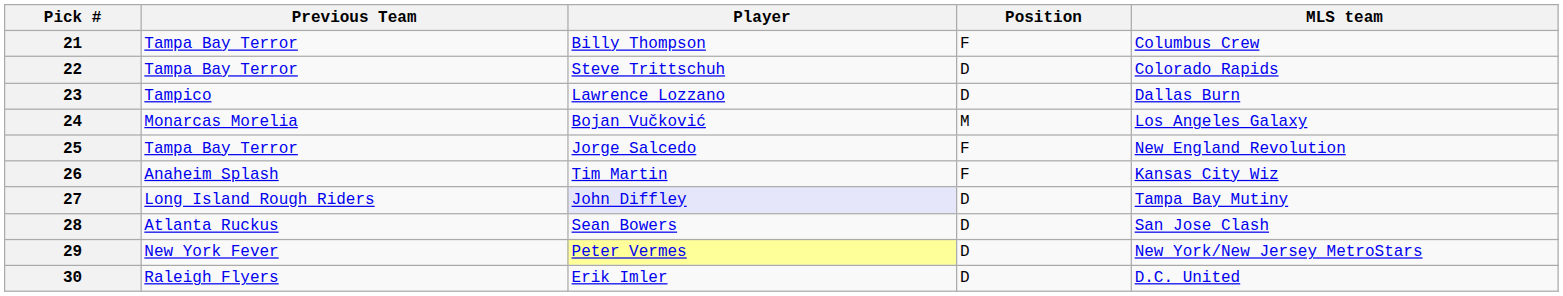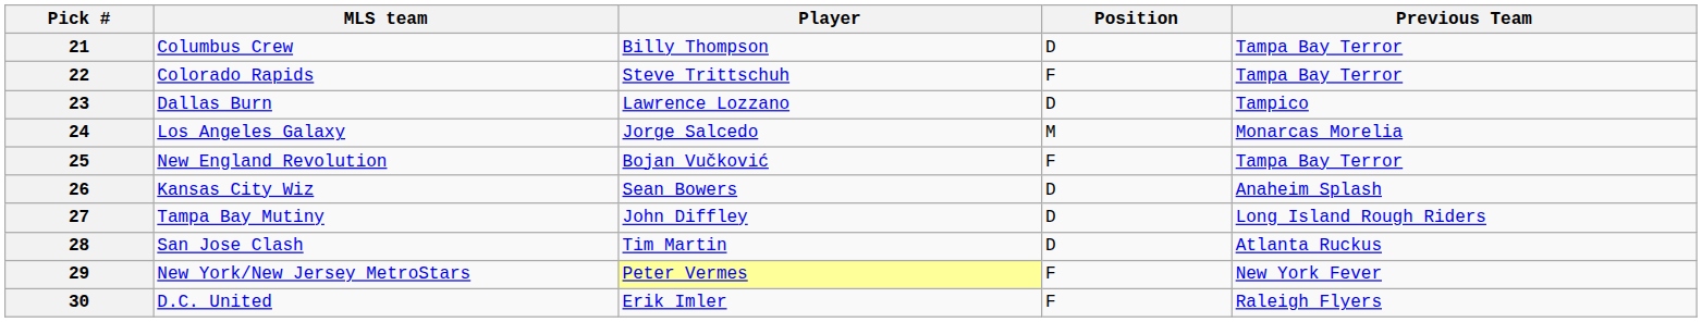columns swapped: MLS team <-> Previous Team
21 | Position: F -> D
22 | Position: D -> F
24 | Player: Bojan Vučković -> Jorge Salcedo
25 | Player: Jorge Salcedo -> Bojan Vučković
26 | Player: Tim Martin -> Sean Bowers
26 | Position: F -> D
27 | Player: lavender background -> no background
28 | Player: Sean Bowers -> Tim Martin
29 | Position: D -> F
30 | Position: D -> F
